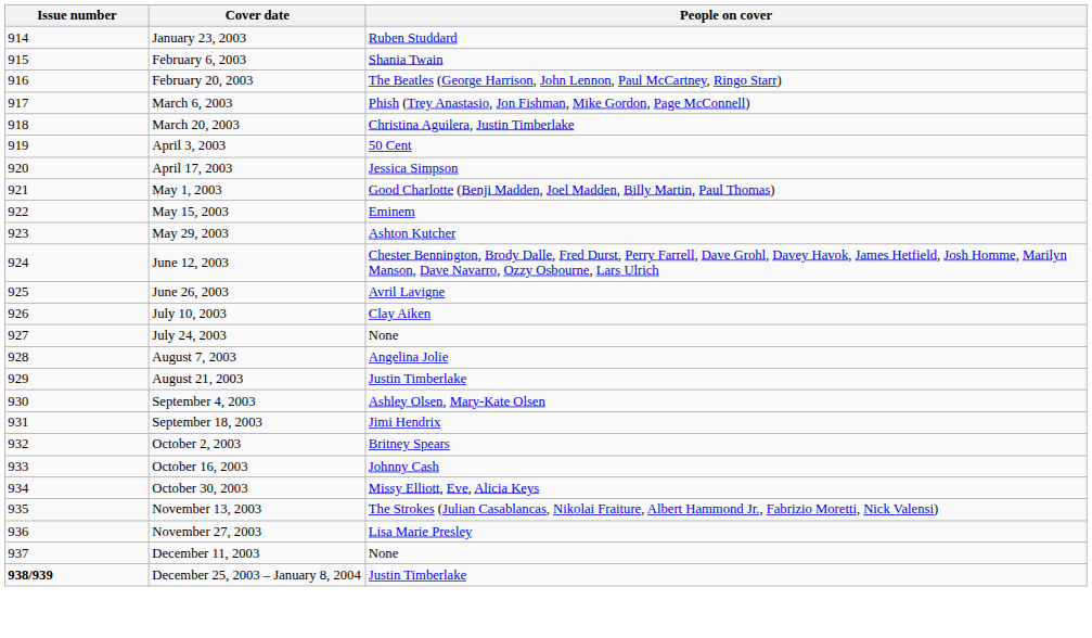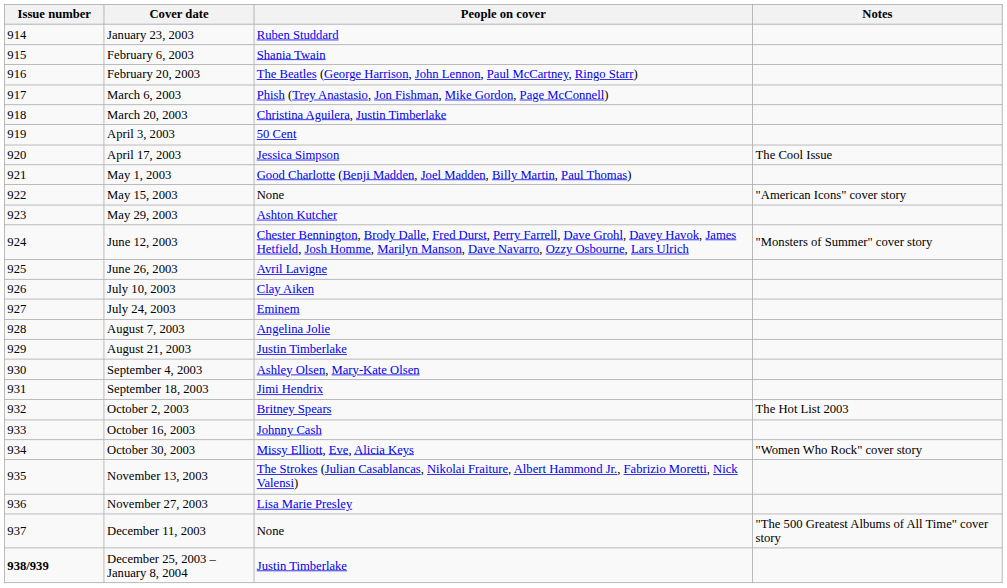+ column: Notes | The Cool Issue | "American Icons" cover story | "Monsters of Summer" cover story | The Hot List 2003 | "Women Who Rock" cover story | "The 500 Greatest Albums of All Time" cover story
May 15, 2003 | People on cover: Eminem -> None
July 24, 2003 | People on cover: None -> Eminem
